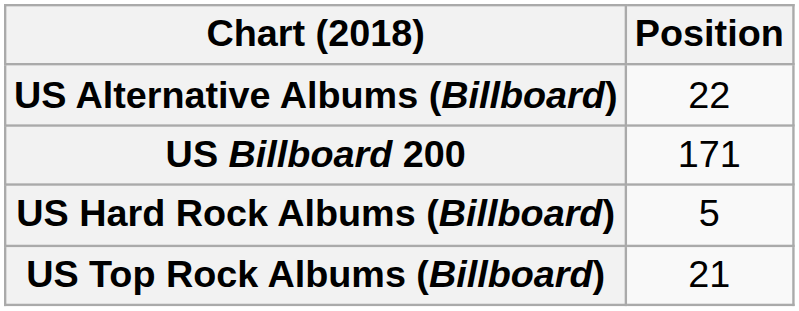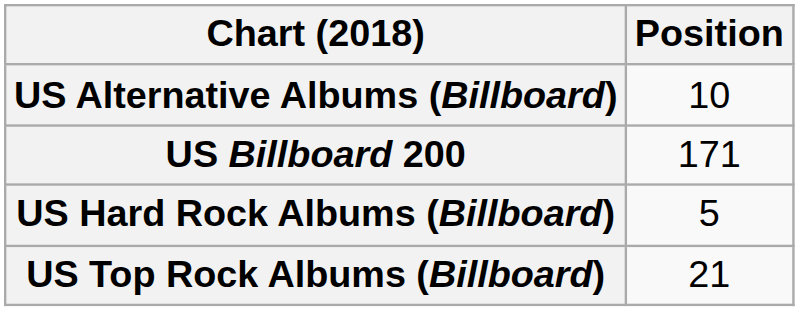US Alternative Albums (Billboard) | Position: 22 -> 10
